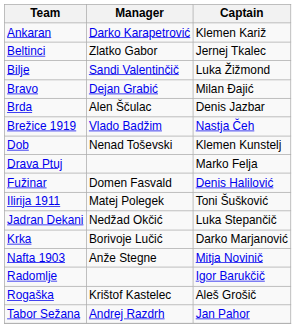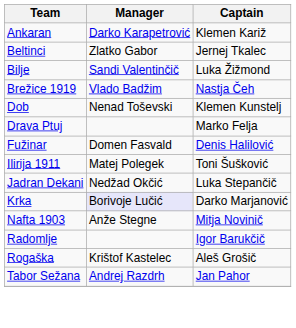- row: Bravo | Dejan Grabić | Milan Đajić
- row: Brda | Alen Ščulac | Denis Jazbar
Krka | Manager: no background -> lavender background
